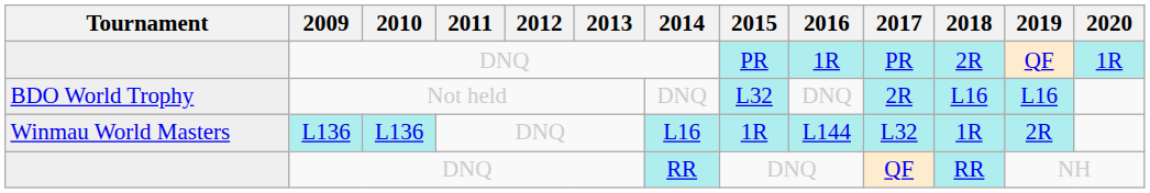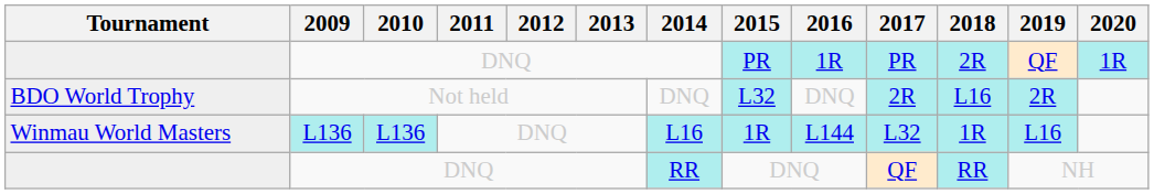BDO World Trophy | 2019: L16 -> 2R
Winmau World Masters | 2019: 2R -> L16
